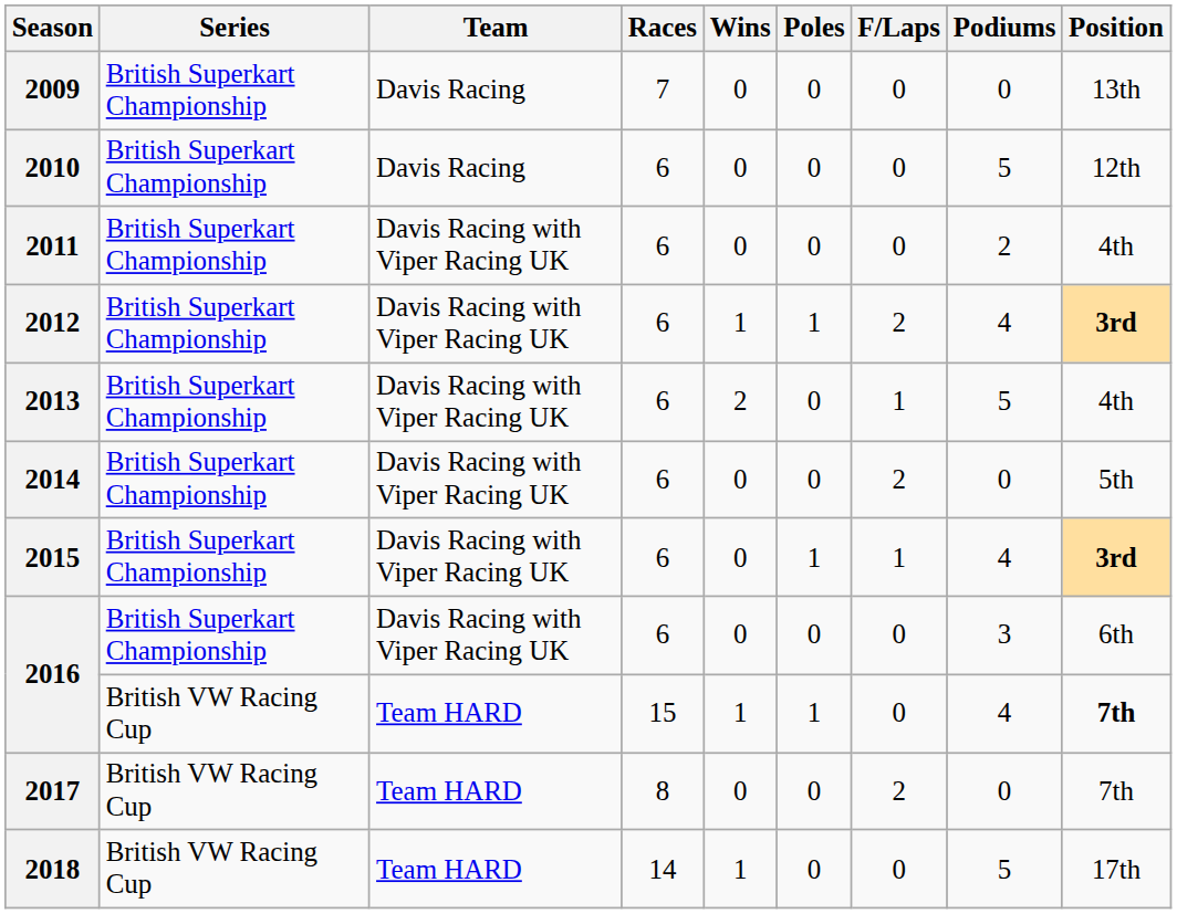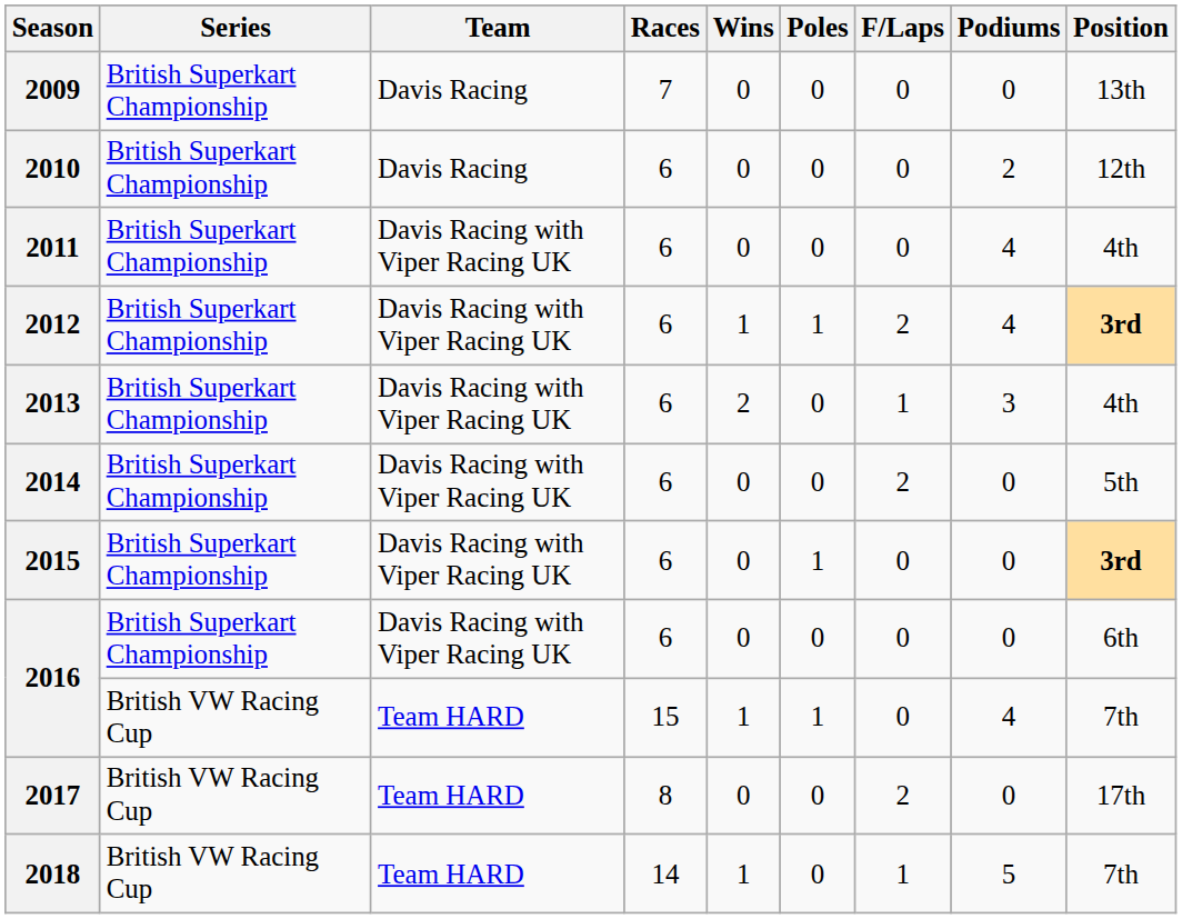2010 | Podiums: 5 -> 2
2011 | Podiums: 2 -> 4
2013 | Podiums: 5 -> 3
2015 | F/Laps: 1 -> 0
2015 | Podiums: 4 -> 0
2016 / 6 | Podiums: 3 -> 0
2016 / 15 | Position: bold -> normal
2017 | Position: 7th -> 17th
2018 | F/Laps: 0 -> 1
2018 | Position: 17th -> 7th
